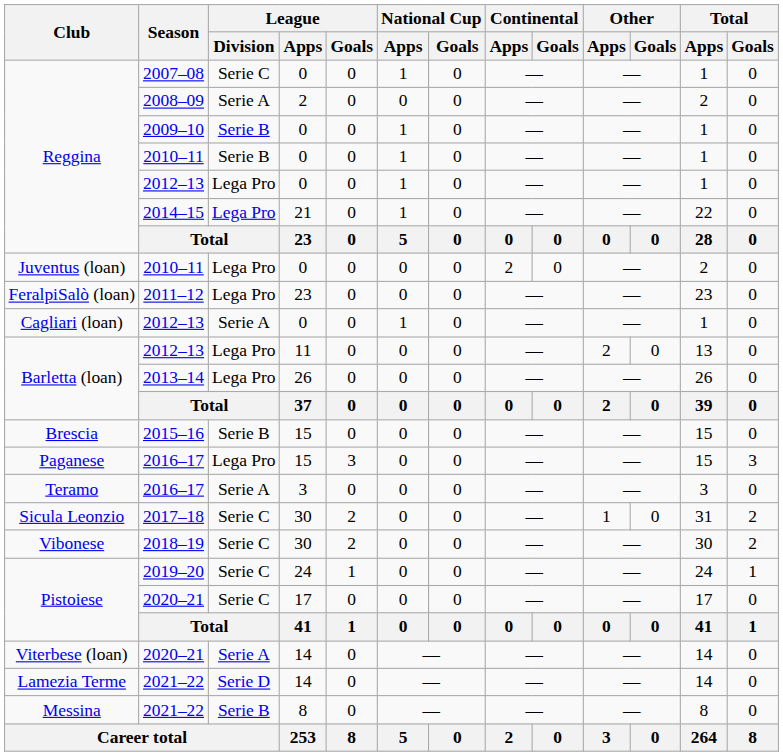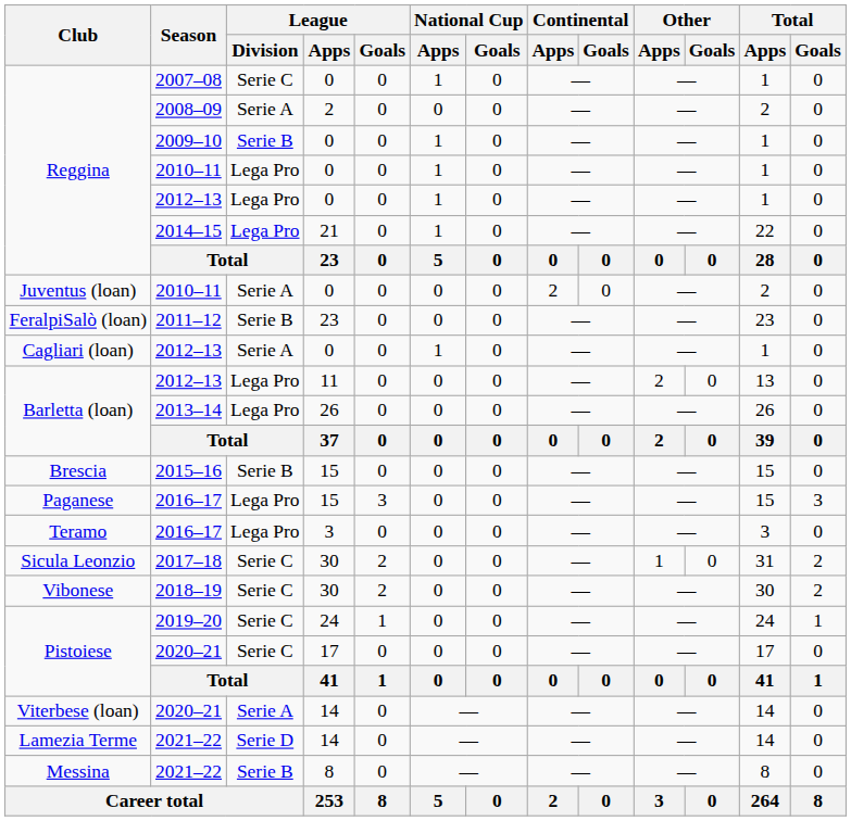Reggina / 2010–11 | League / Division: Serie B -> Lega Pro
Juventus (loan) / 2010–11 | League / Division: Lega Pro -> Serie A
2011–12 | League / Division: Lega Pro -> Serie B
Teramo / 2016–17 | League / Division: Serie A -> Lega Pro
